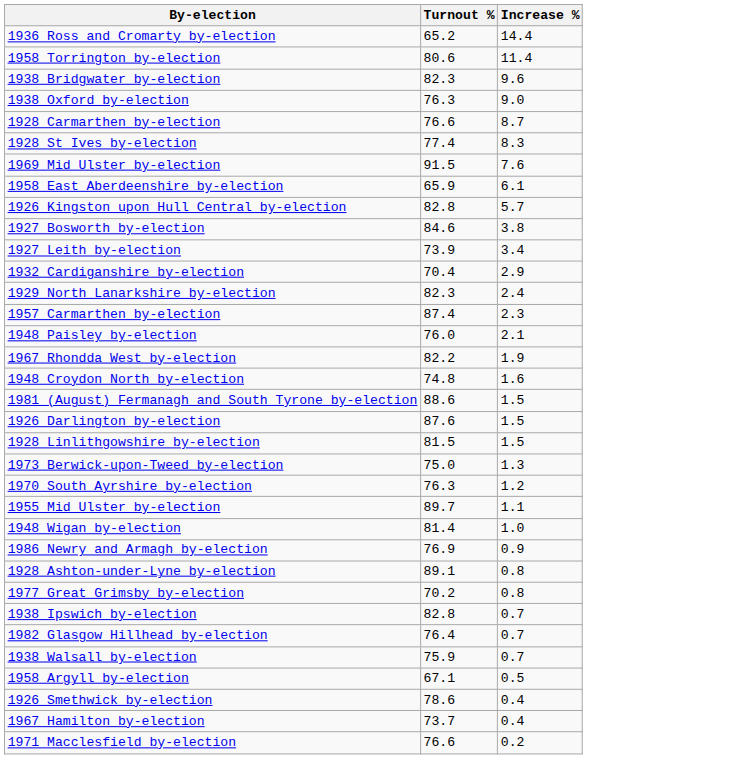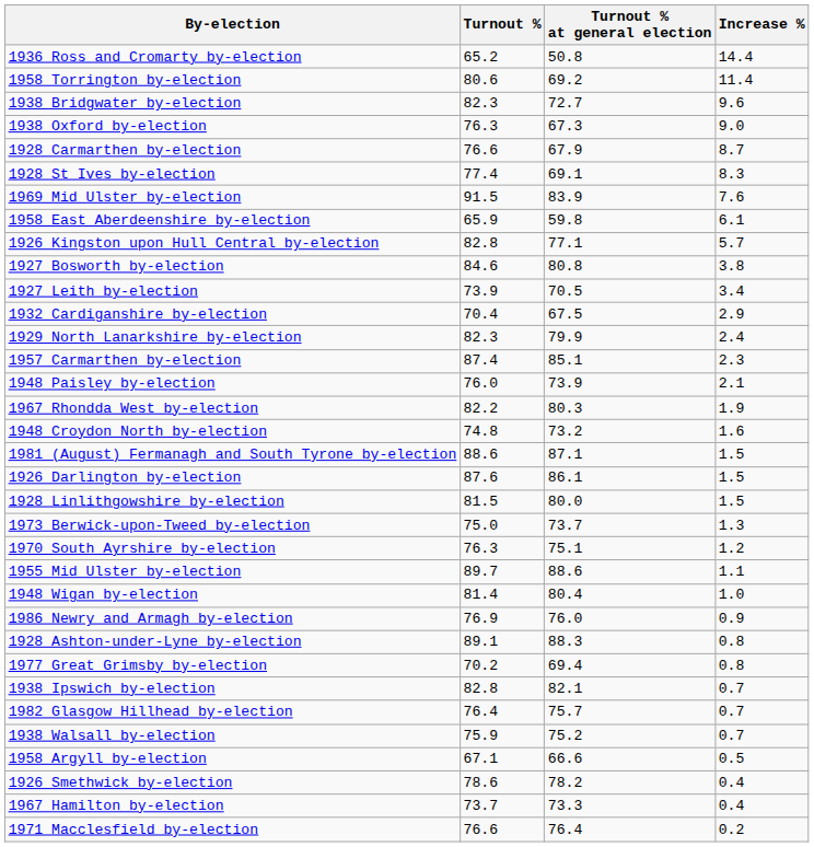+ column: Turnout % at general election | 50.8 | 69.2 | 72.7 | 67.3 | 67.9 | 69.1 | 83.9 | 59.8 | 77.1 | 80.8 | 70.5 | 67.5 | 79.9 | 85.1 | 73.9 | 80.3 | 73.2 | 87.1 | 86.1 | 80.0 | 73.7 | 75.1 | 88.6 | 80.4 | 76.0 | 88.3 | 69.4 | 82.1 | 75.7 | 75.2 | 66.6 | 78.2 | 73.3 | 76.4
